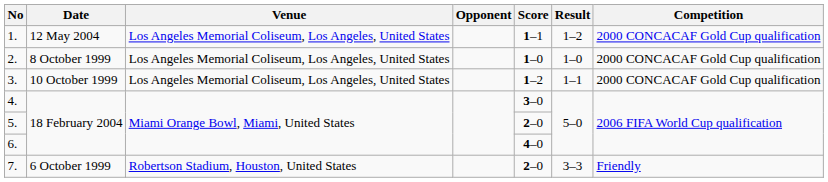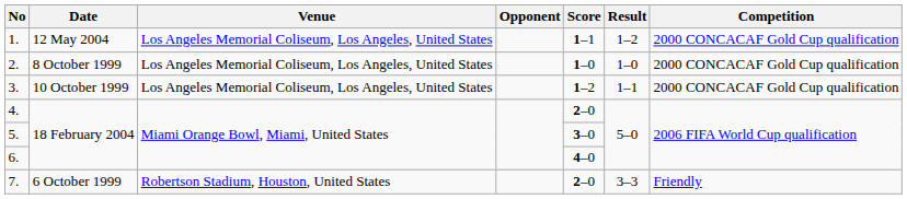4. | Score: 3–0 -> 2–0
5. | Score: 2–0 -> 3–0
